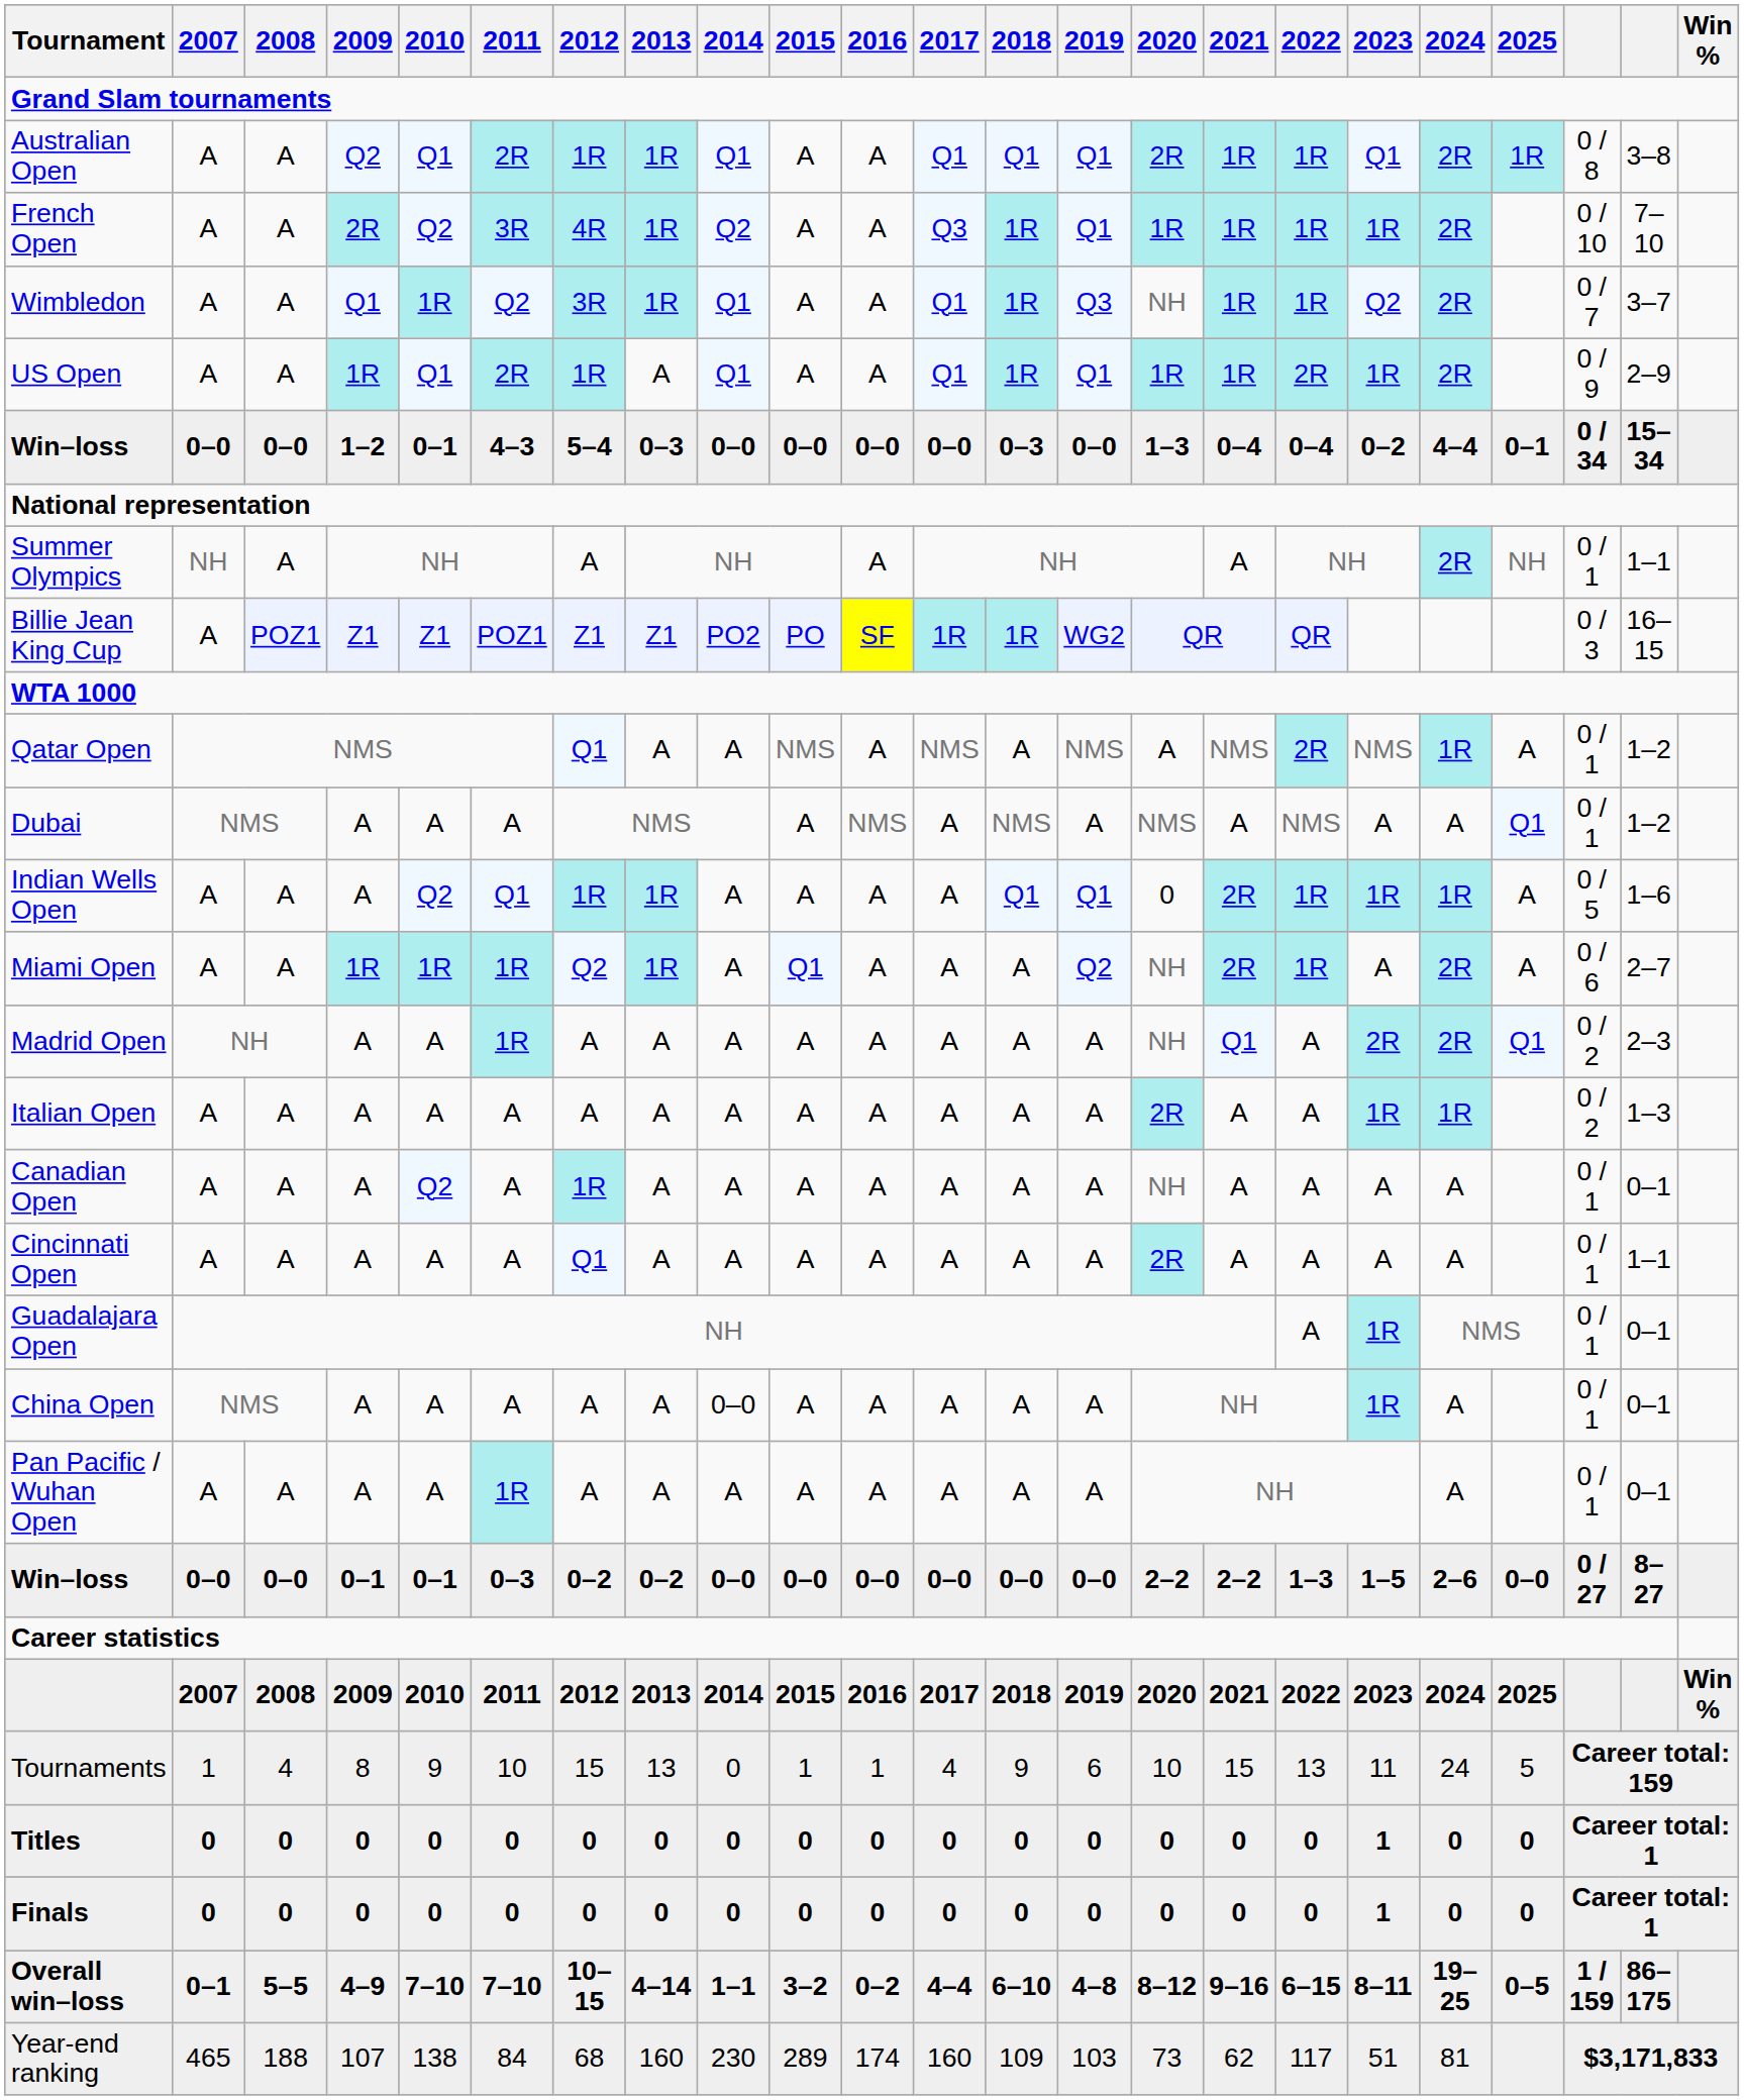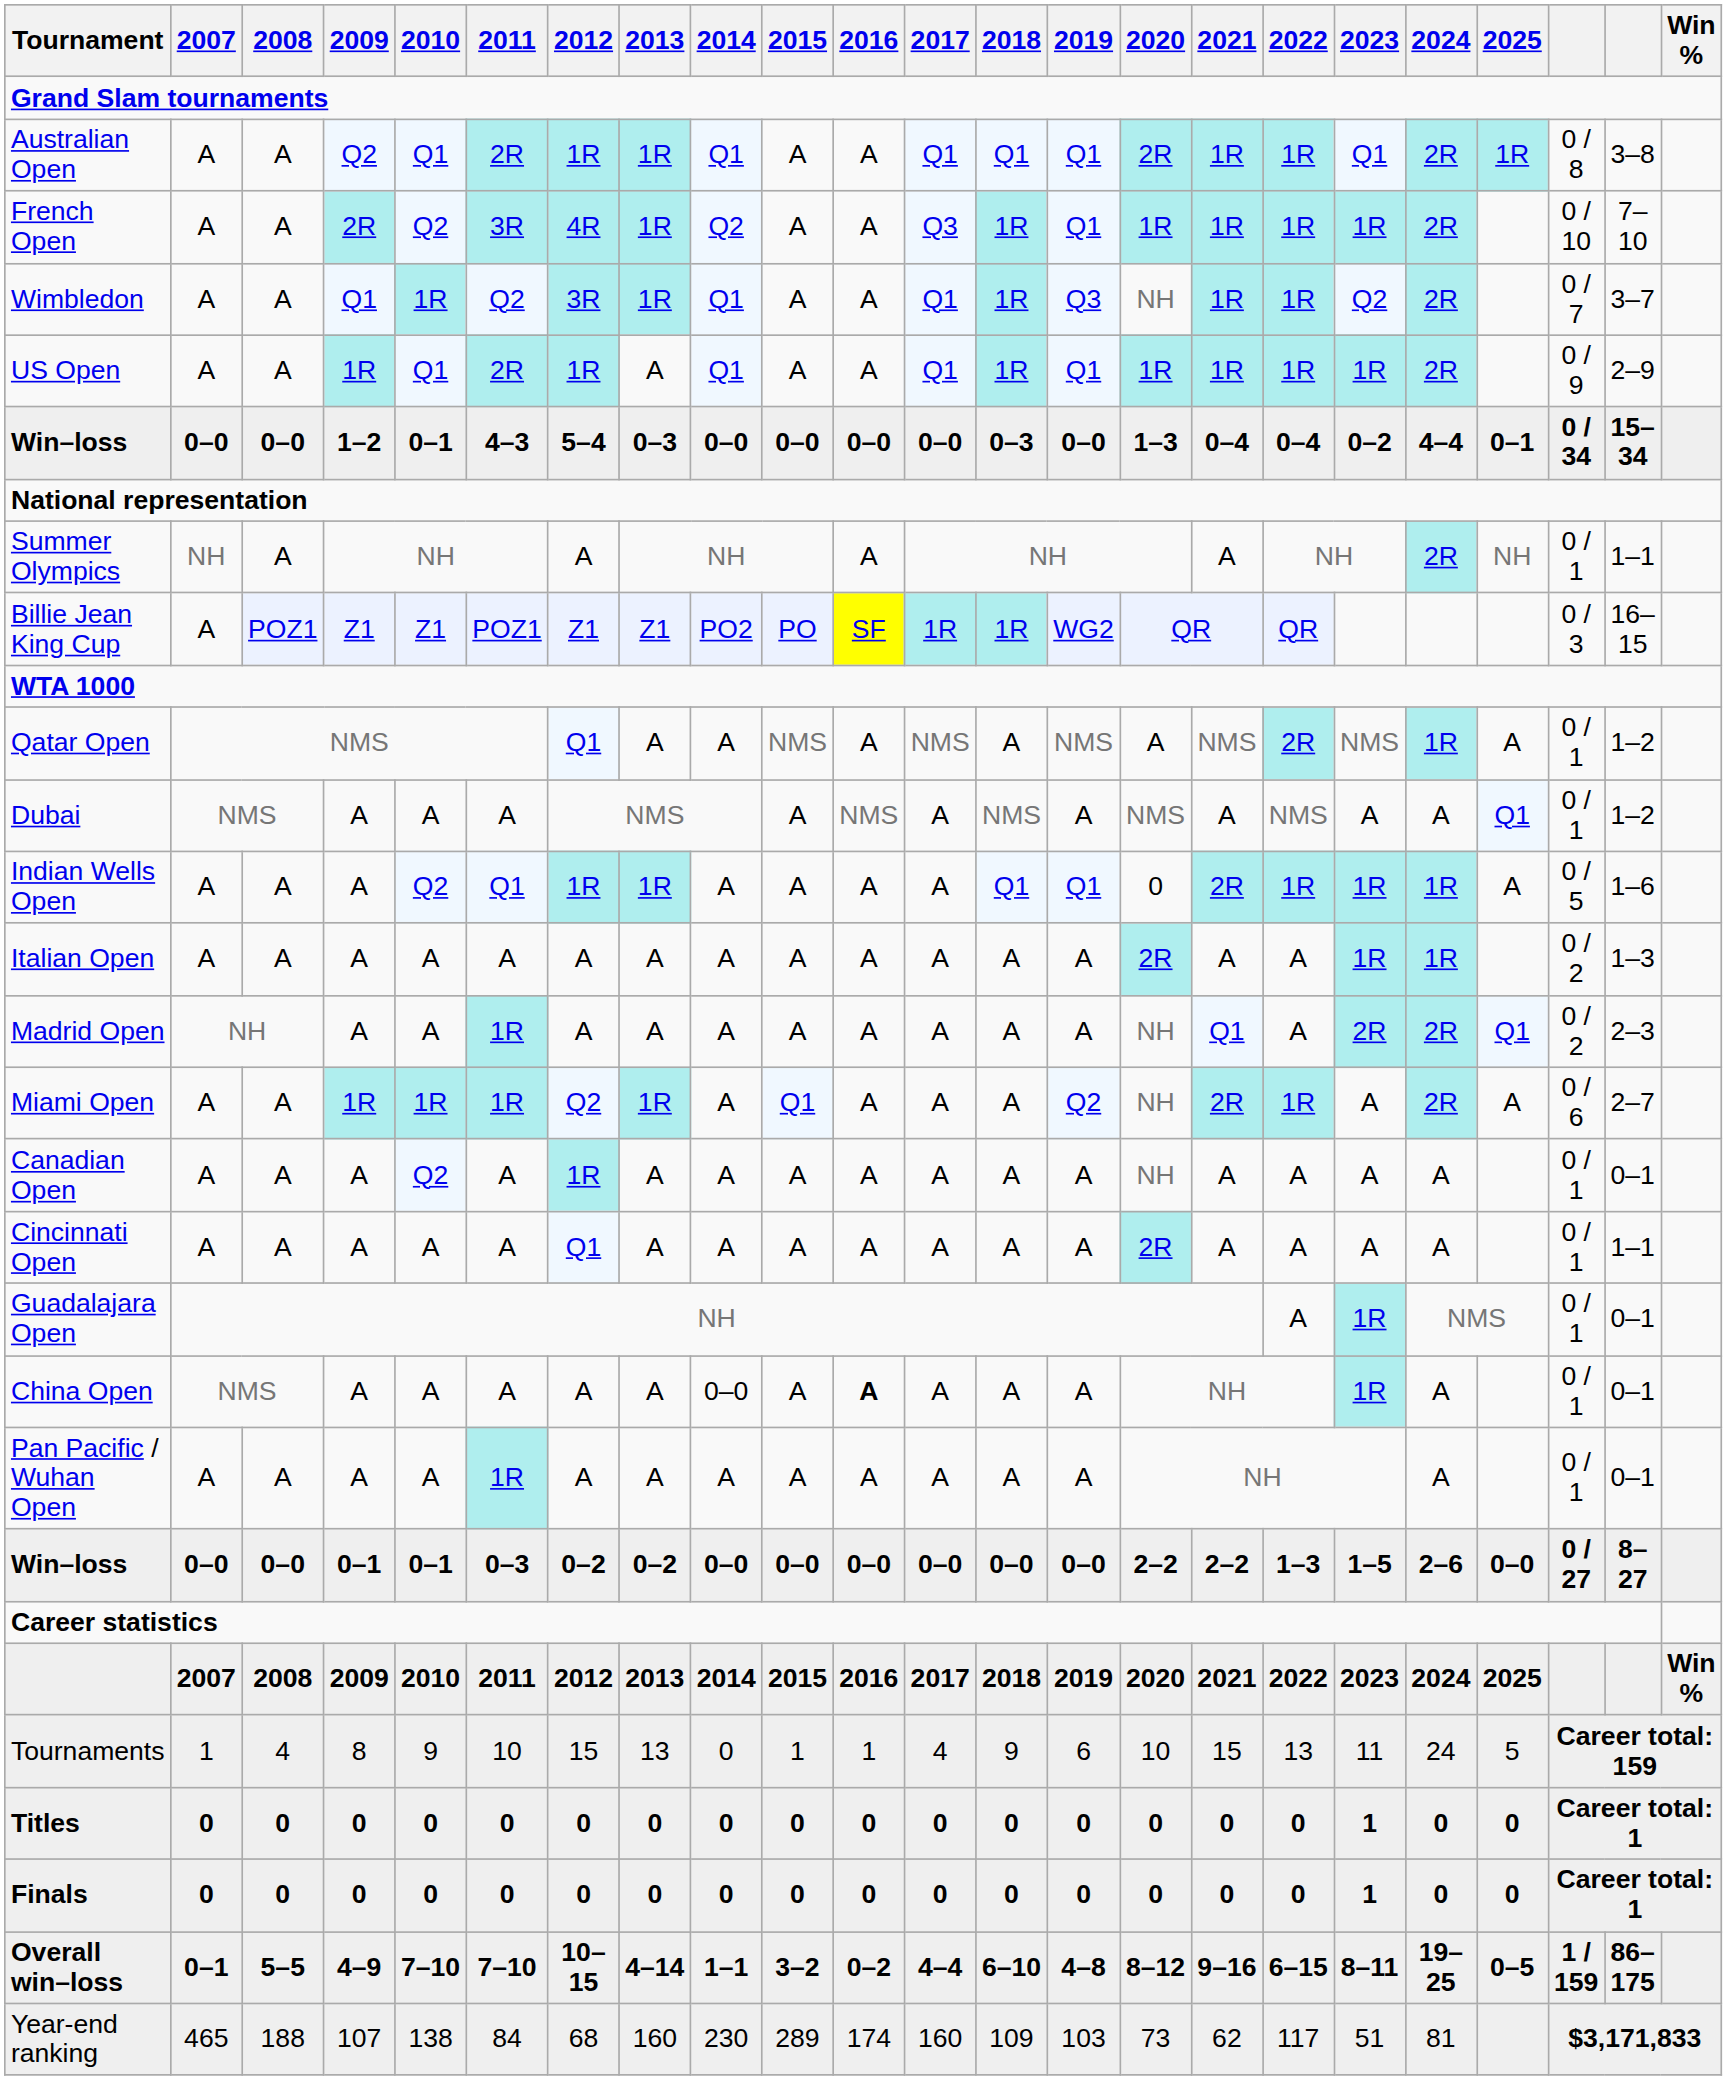US Open | 2022: 2R -> 1R
rows swapped: Miami Open <-> Italian Open
China Open | 2016: normal -> bold
